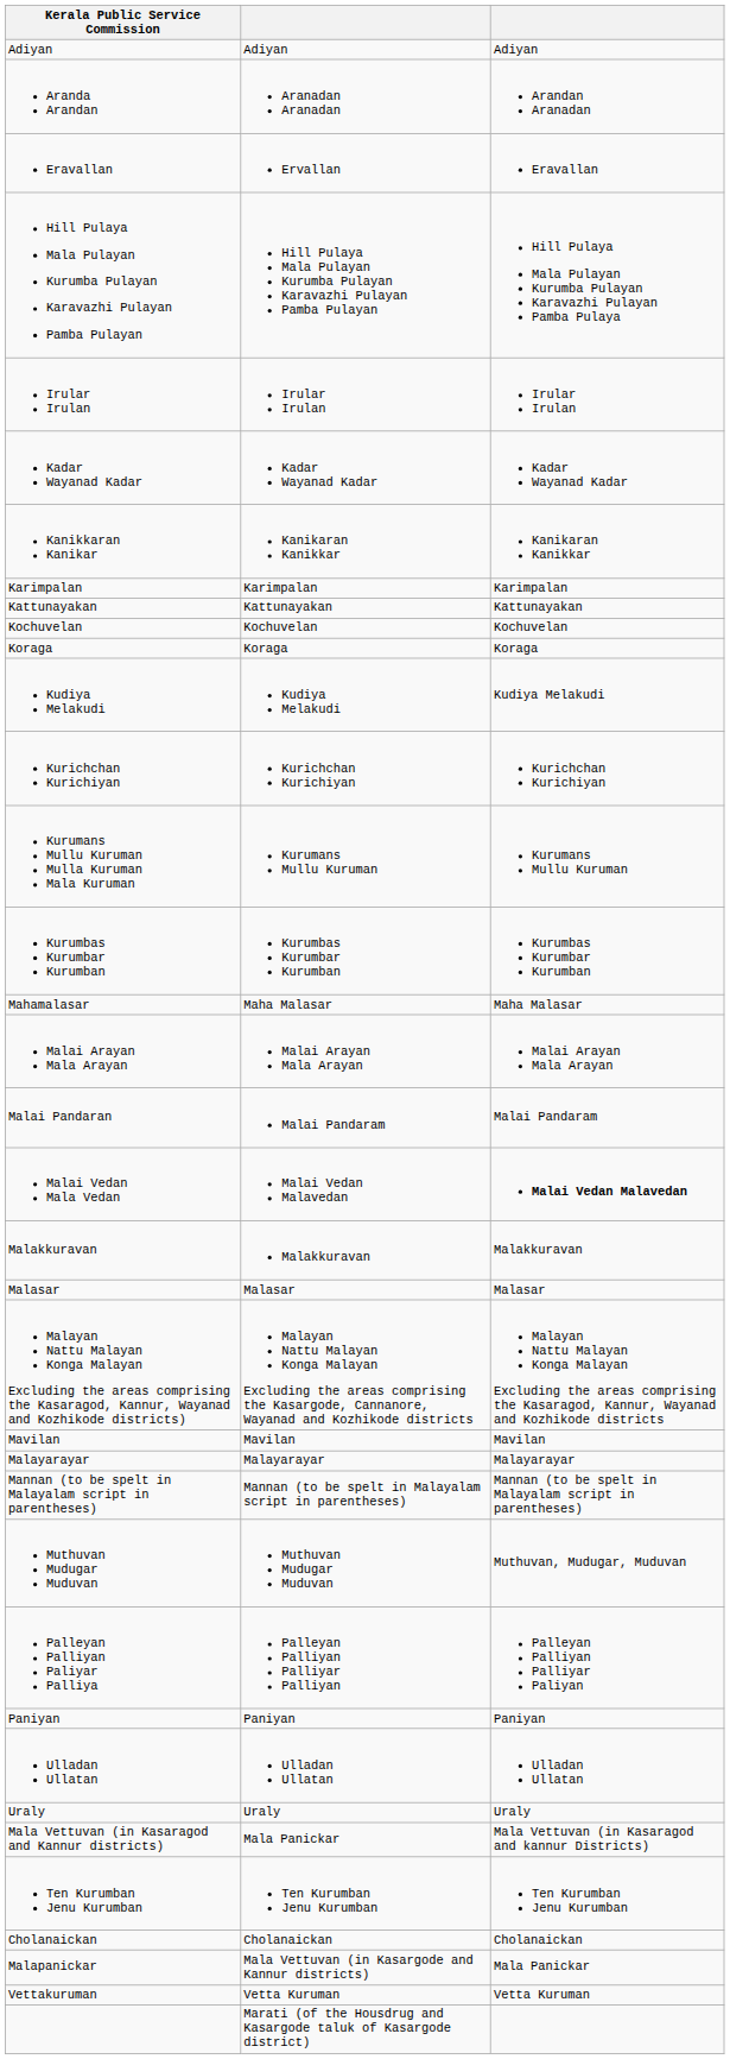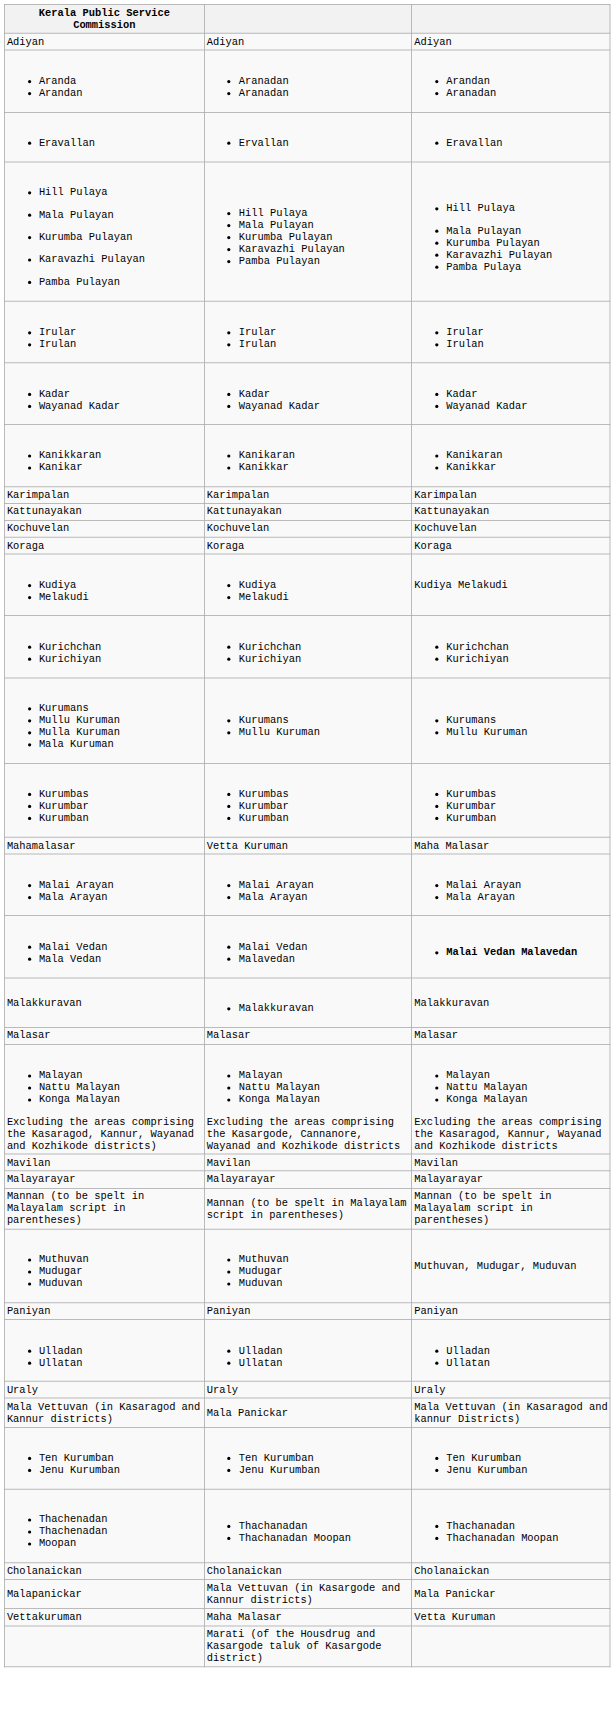Mahamalasar | column 2: Maha Malasar -> Vetta Kuruman
- row: Malai Pandaran | Malai Pandaram | Malai Pandaram
- row: Palleyan Palliyan Paliyar Palliya | Palleyan Palliyan Palliyar Palliyan | Palleyan Palliyan Palliyar Paliyan
+ row: Thachenadan Thachenadan Moopan | Thachanadan Thachanadan Moopan | Thachanadan Thachanadan Moopan
Vettakuruman | column 2: Vetta Kuruman -> Maha Malasar
